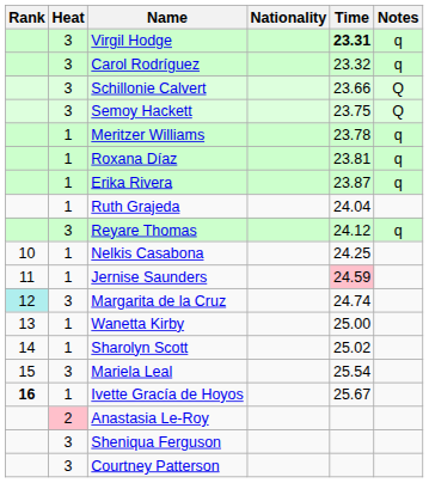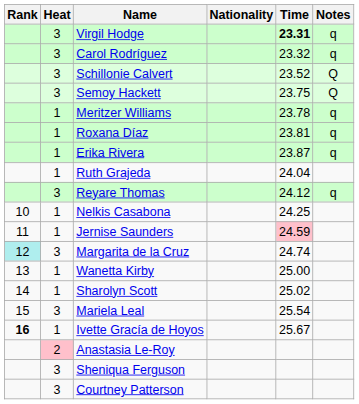Schillonie Calvert | Time: 23.66 -> 23.52
